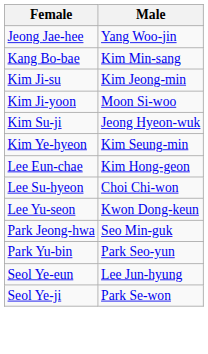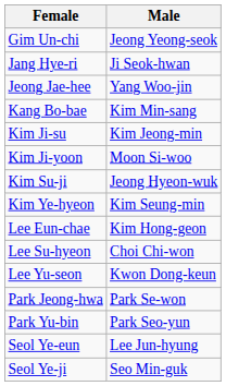+ row: Gim Un-chi | Jeong Yeong-seok
+ row: Jang Hye-ri | Ji Seok-hwan
Park Jeong-hwa | Male: Seo Min-guk -> Park Se-won
Seol Ye-ji | Male: Park Se-won -> Seo Min-guk
